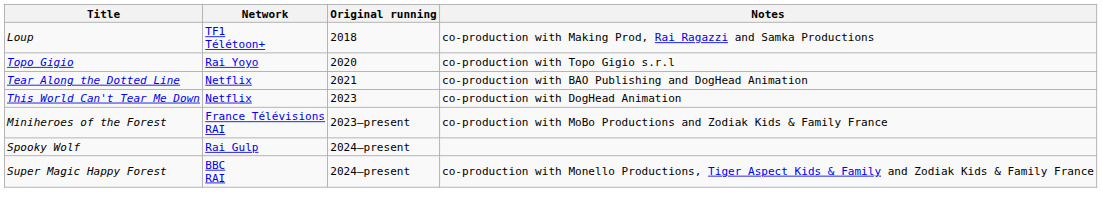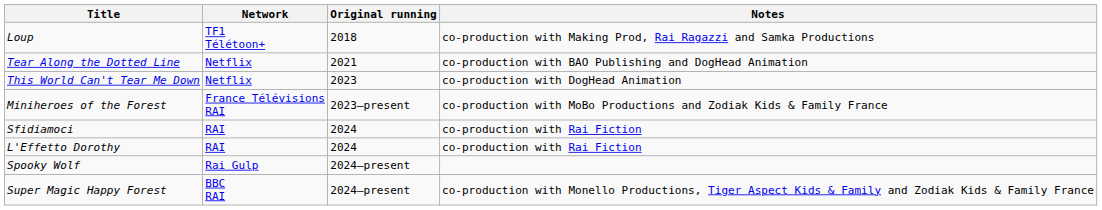- row: Topo Gigio | Rai Yoyo | 2020 | co-production with Topo Gigio s.r.l
+ row: Sfidiamoci | RAI | 2024 | co-production with Rai Fiction
+ row: L'Effetto Dorothy | RAI | 2024 | co-production with Rai Fiction
